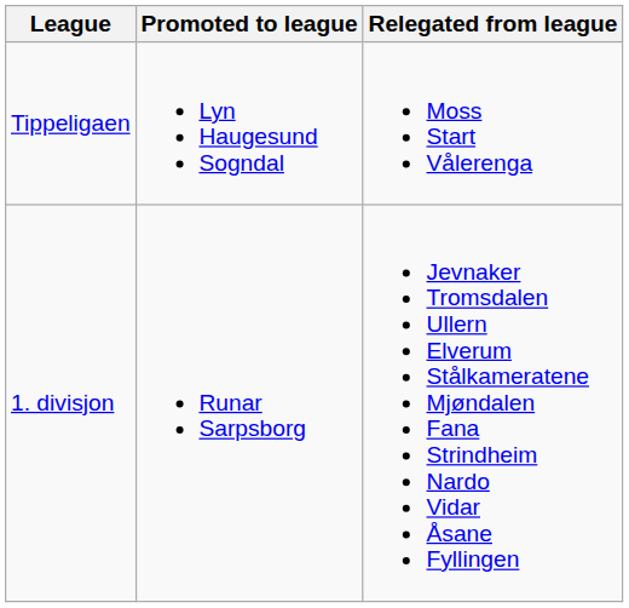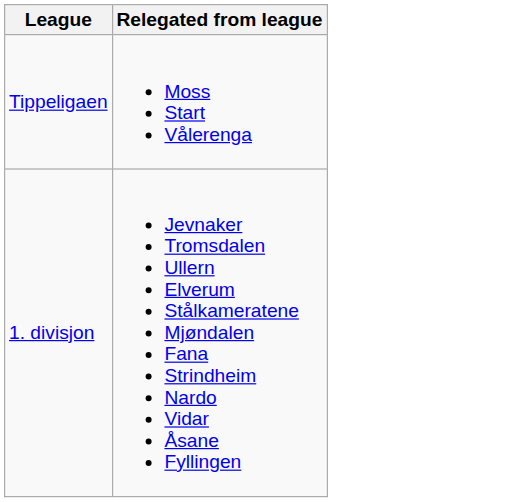- column: Promoted to league | Lyn Haugesund Sogndal | Runar Sarpsborg
